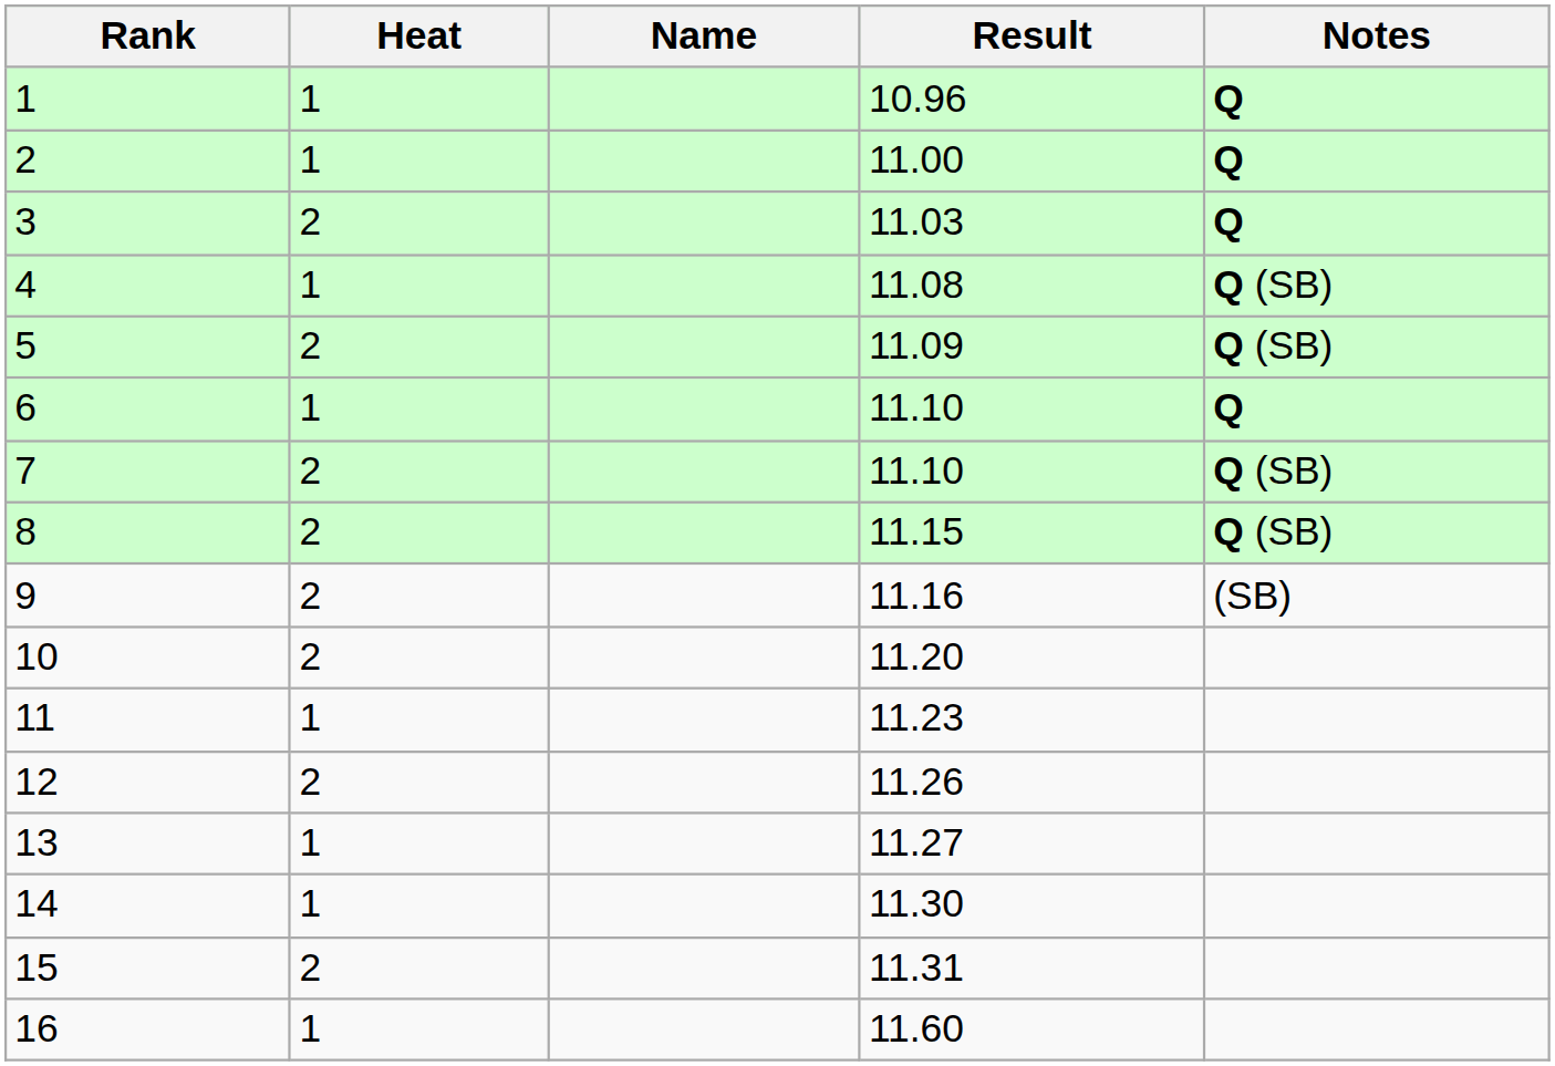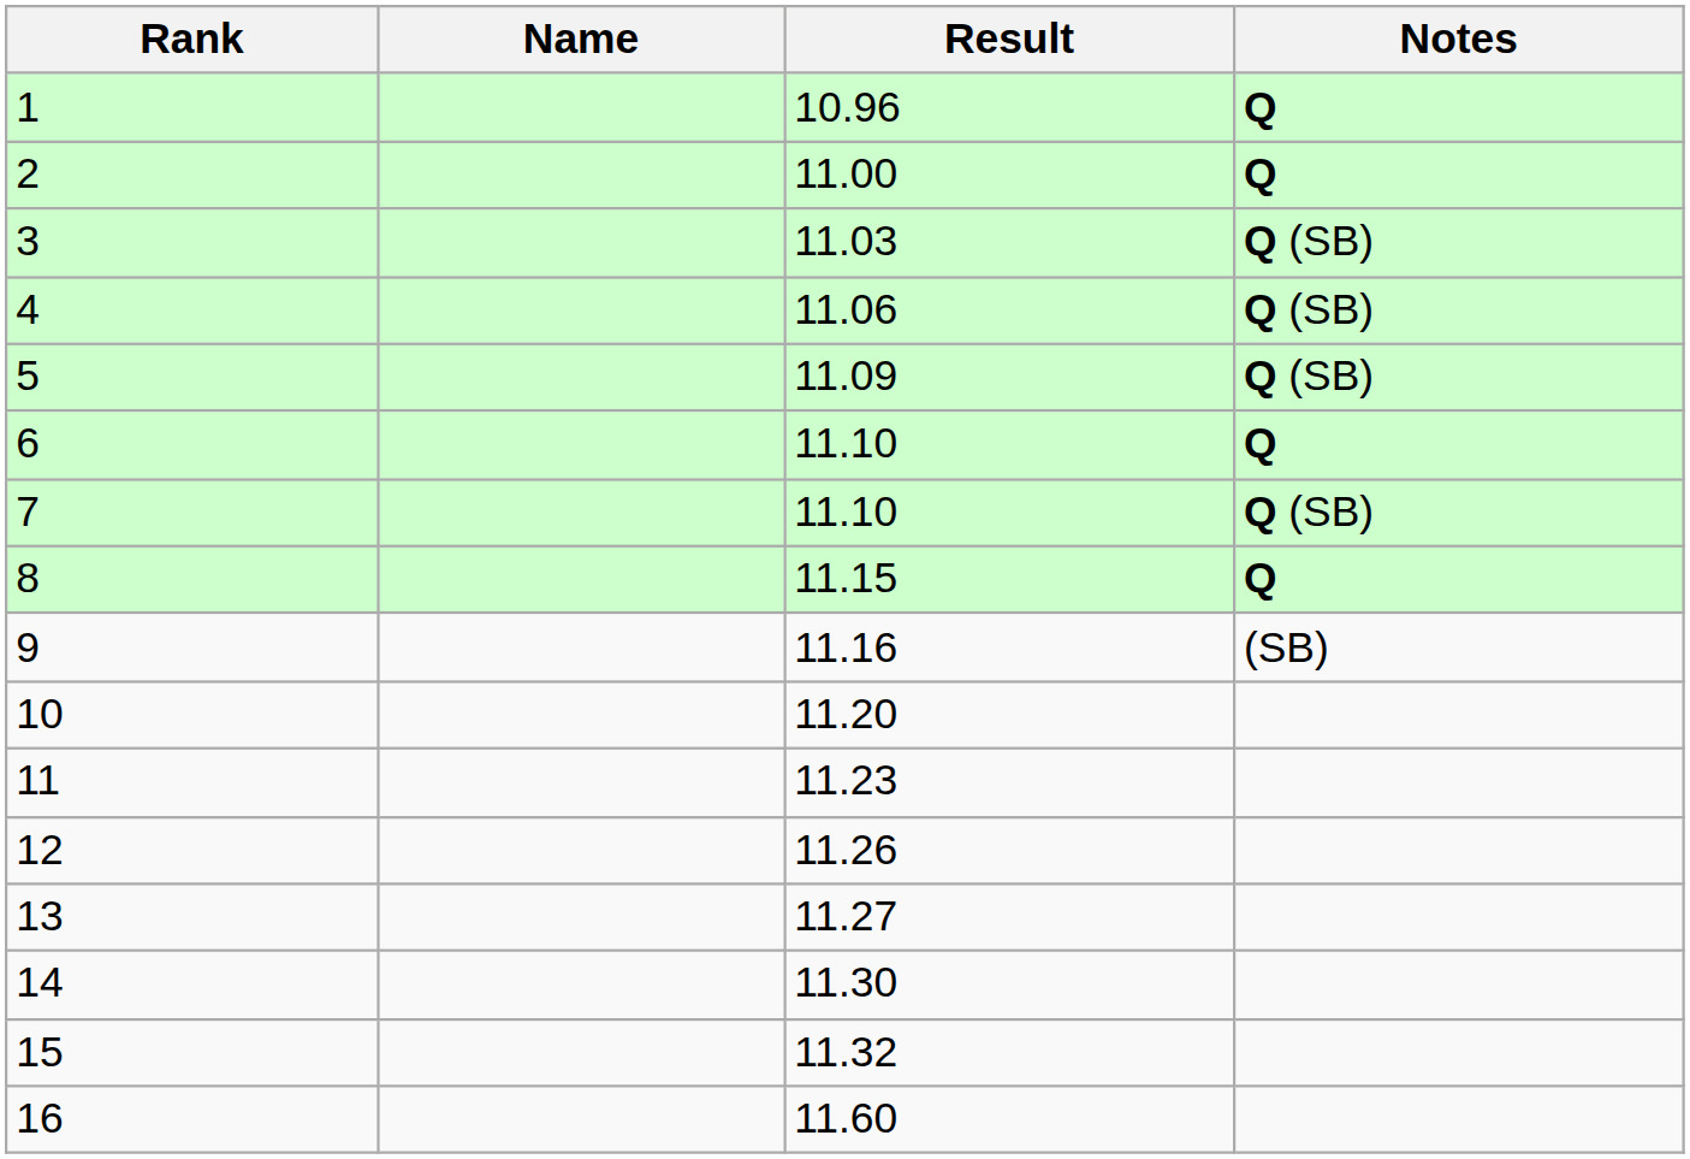- column: Heat | 1 | 1 | 2 | 1 | 2 | 1 | 2 | 2 | 2 | 2 | 1 | 2 | 1 | 1 | 2 | 1
3 | Notes: Q -> Q (SB)
4 | Result: 11.08 -> 11.06
8 | Notes: Q (SB) -> Q
15 | Result: 11.31 -> 11.32
